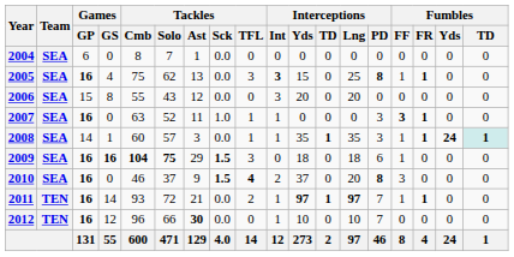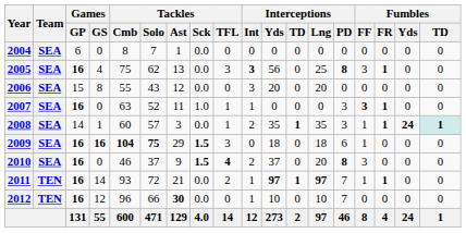2005 | Interceptions / Yds: 15 -> 56
2005 | Fumbles / FF: 1 -> 3
2008 | Interceptions / Int: 1 -> 2
